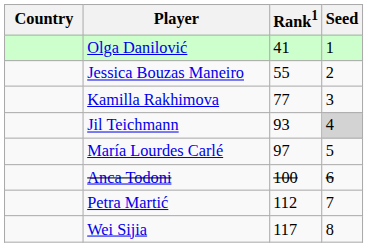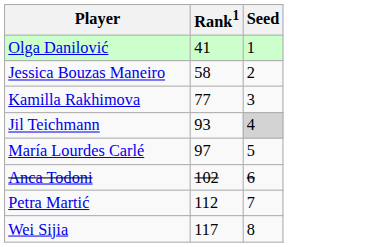- column: Country
Jessica Bouzas Maneiro | Rank1: 55 -> 58
Anca Todoni | Rank1: 100 -> 102
